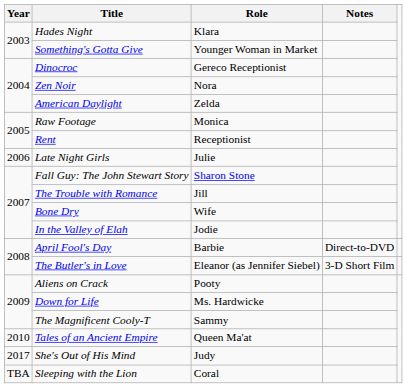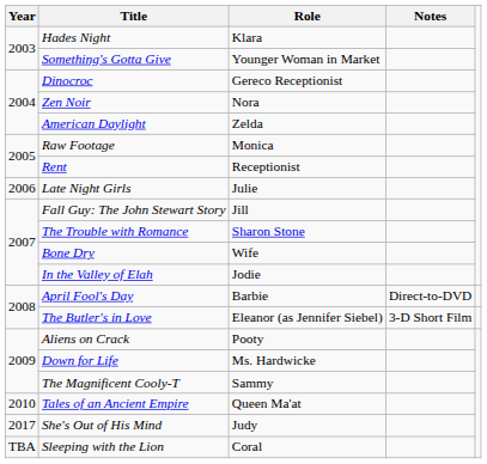Fall Guy: The John Stewart Story | Role: Sharon Stone -> Jill
The Trouble with Romance | Role: Jill -> Sharon Stone
